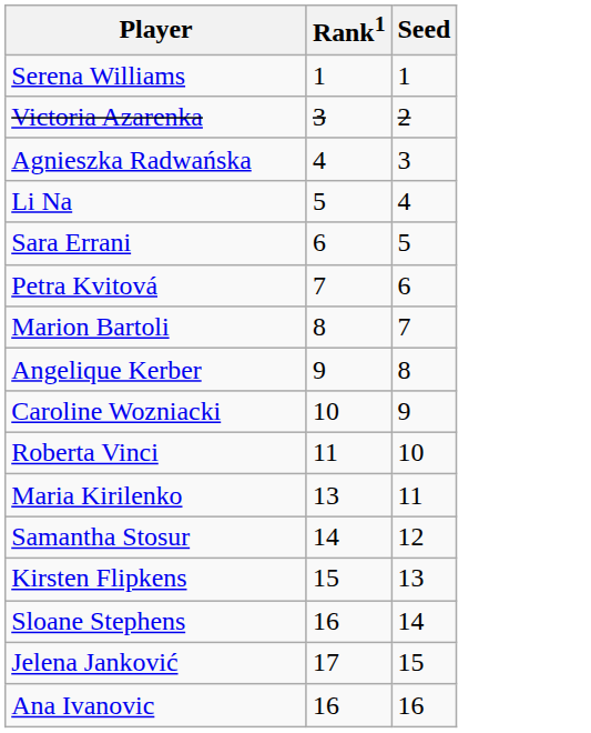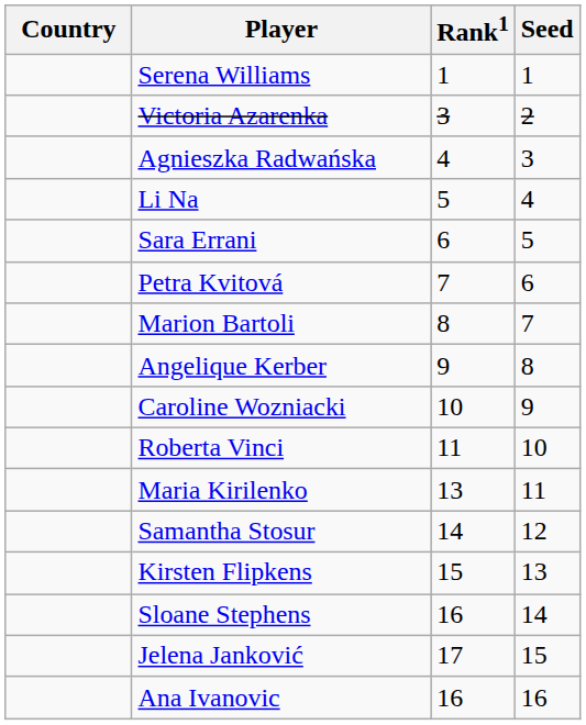+ column: Country
